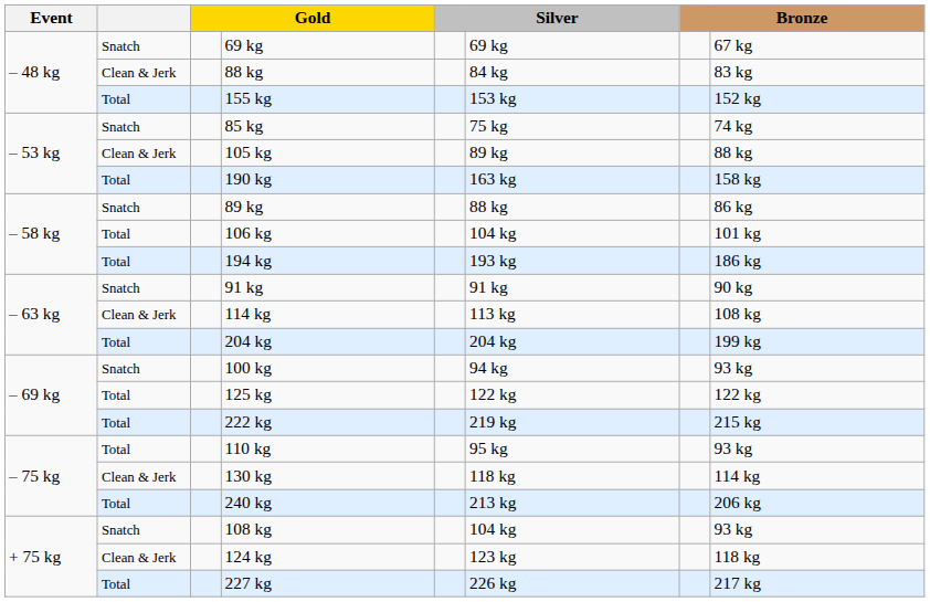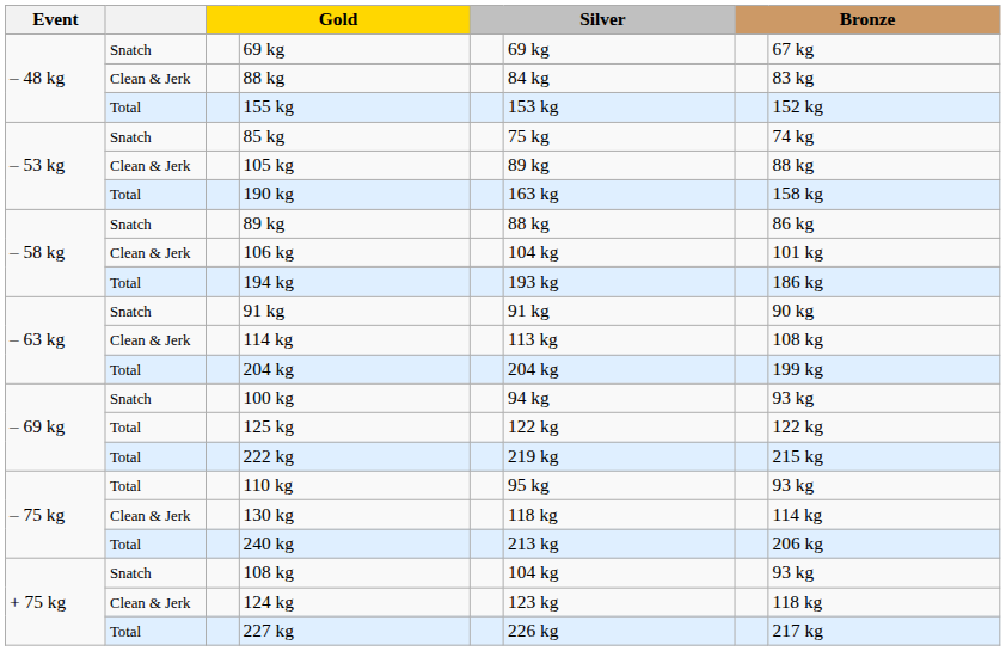106 kg | column 2: Total -> Clean & Jerk
